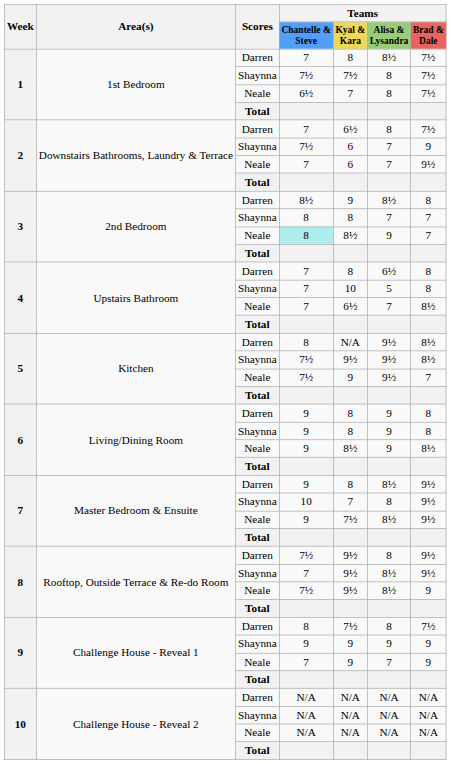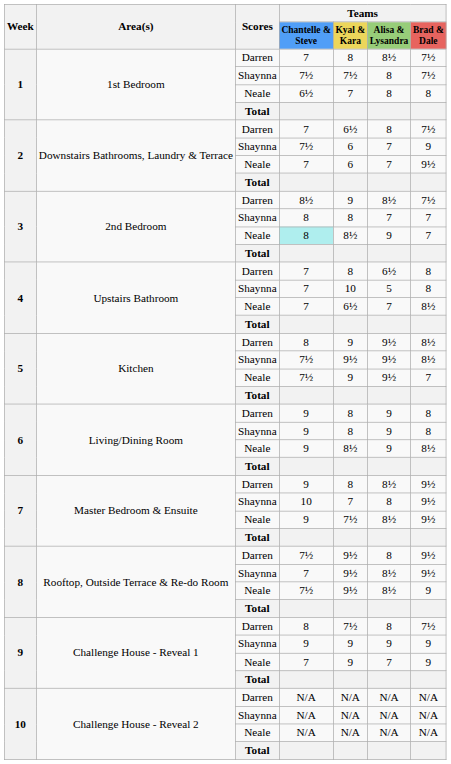1 / Neale | Teams / Brad & Dale: 7½ -> 8
3 / Darren | Teams / Brad & Dale: 8 -> 7½
5 / Darren | Teams / Kyal & Kara: N/A -> 9
